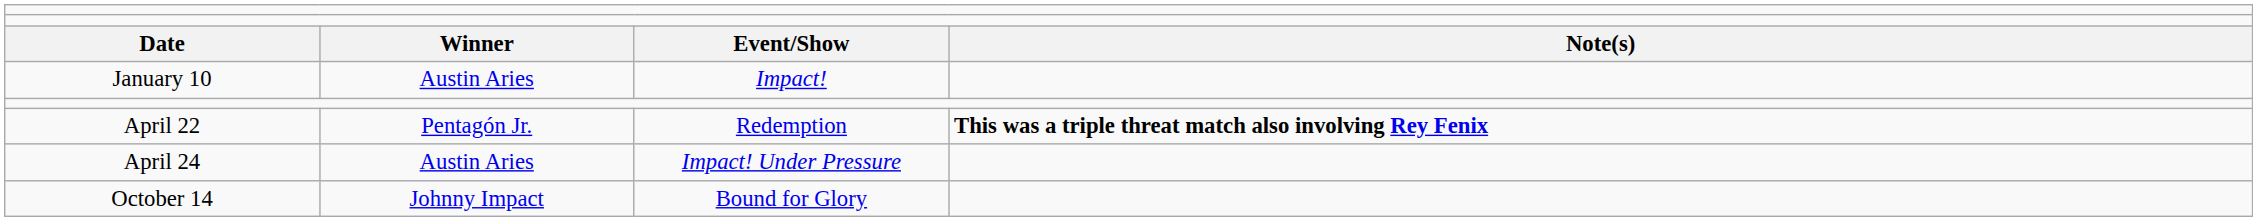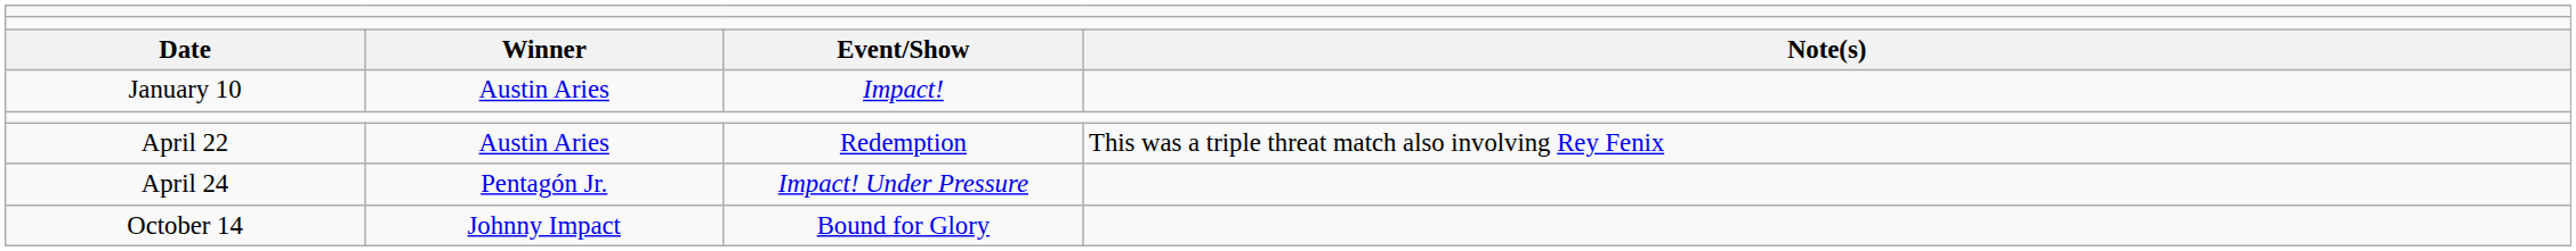April 22 | column 2: Pentagón Jr. -> Austin Aries
April 22 | column 4: bold -> normal
April 24 | column 2: Austin Aries -> Pentagón Jr.
